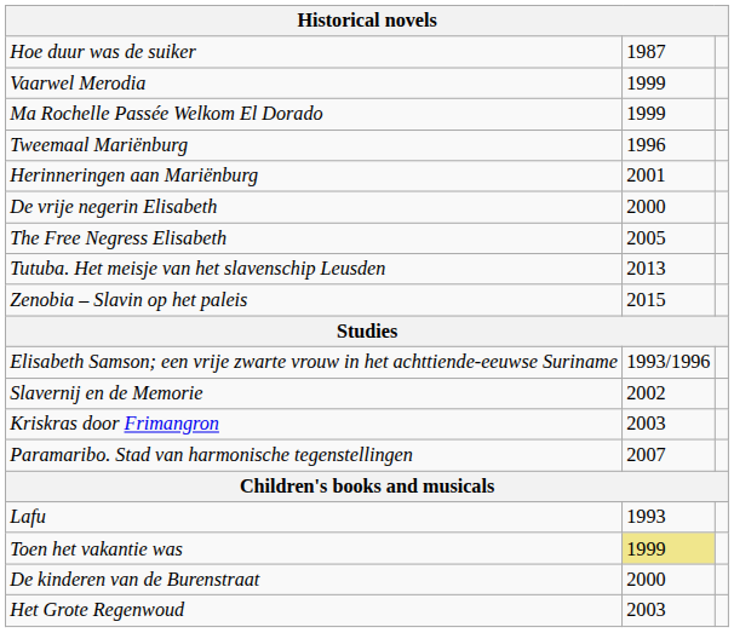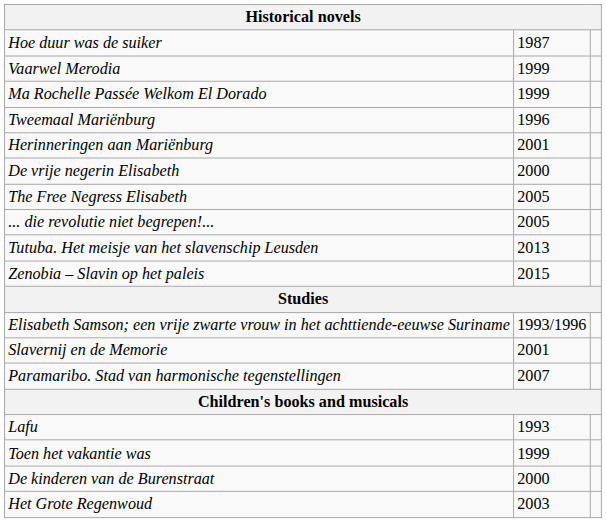+ row: ... die revolutie niet begrepen!... | 2005
Slavernij en de Memorie | column 2: 2002 -> 2001
- row: Kriskras door Frimangron | 2003
Toen het vakantie was | column 2: khaki background -> no background
